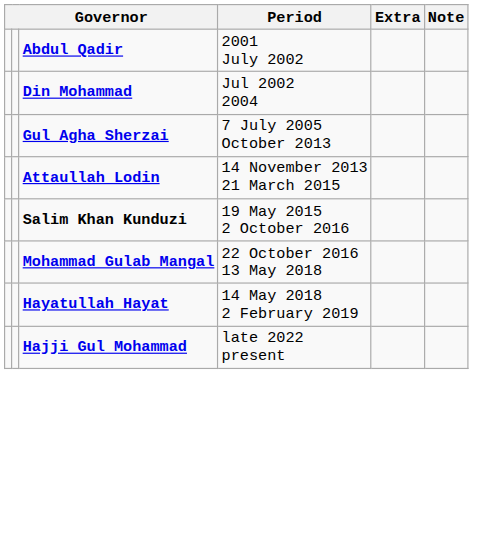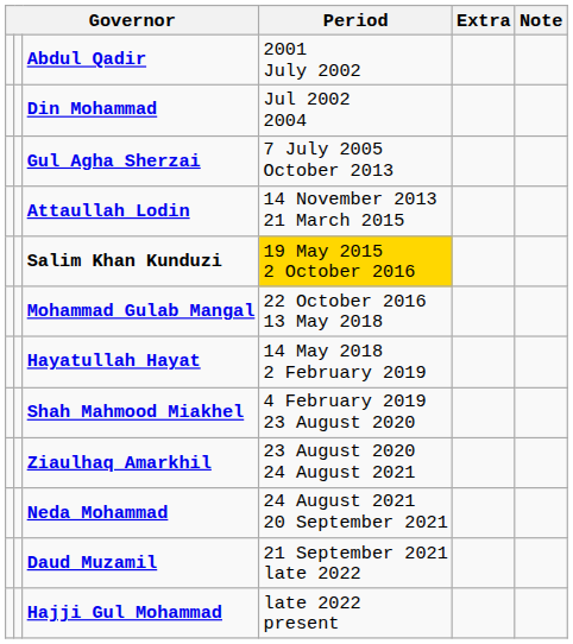Salim Khan Kunduzi | Period: no background -> gold background
+ row: Shah Mahmood Miakhel | 4 February 2019 23 August 2020
+ row: Ziaulhaq Amarkhil | 23 August 2020 24 August 2021
+ row: Neda Mohammad | 24 August 2021 20 September 2021
+ row: Daud Muzamil | 21 September 2021 late 2022
